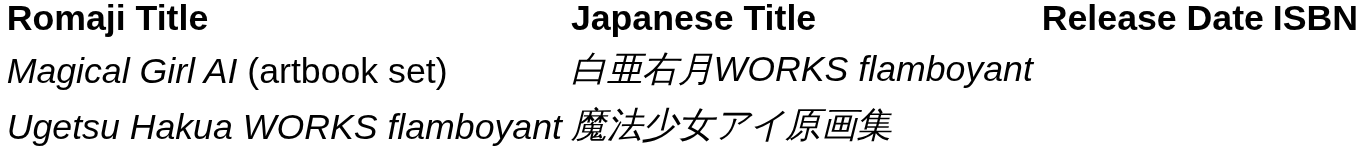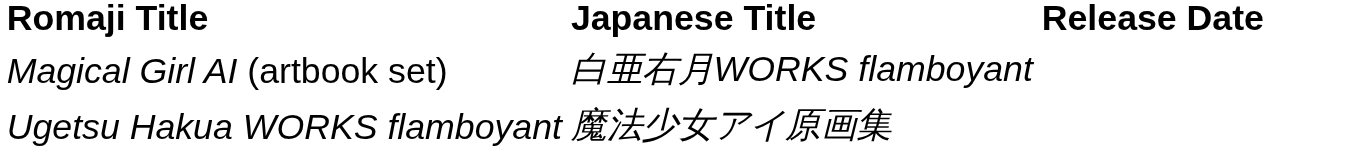- column: ISBN
